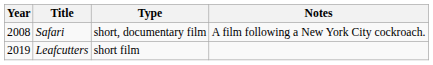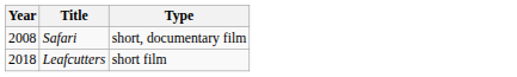- column: Notes | A film following a New York City cockroach.
Leafcutters | Year: 2019 -> 2018
